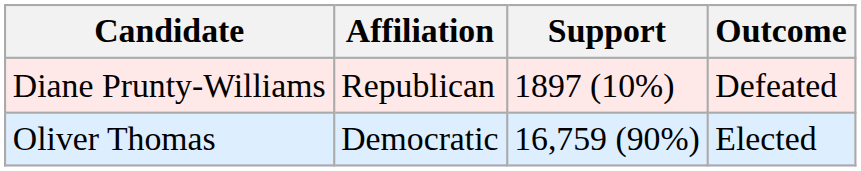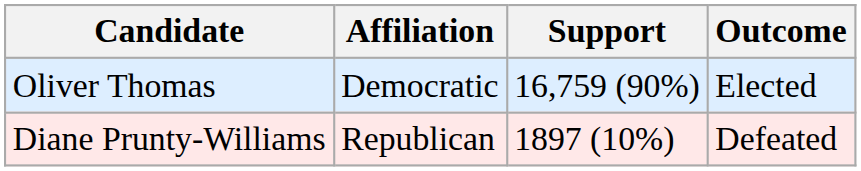rows swapped: Oliver Thomas <-> Diane Prunty-Williams
